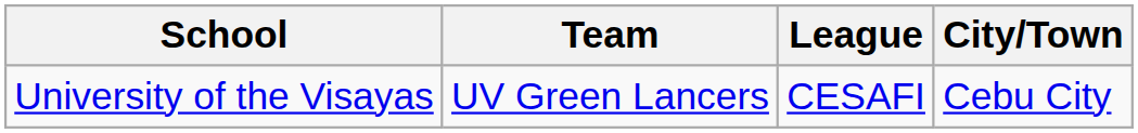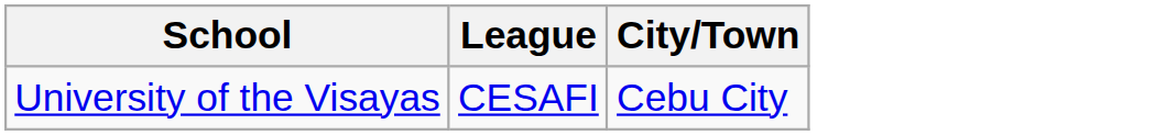- column: Team | UV Green Lancers
